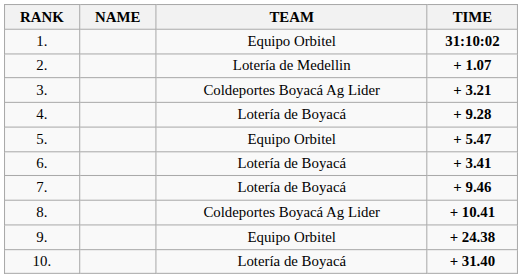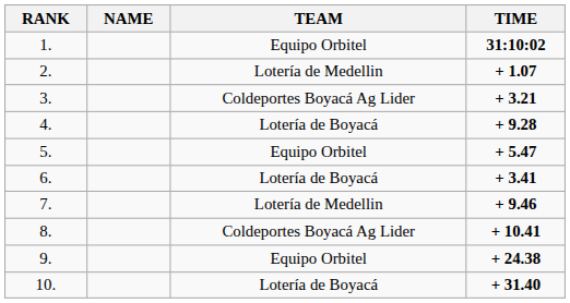7. | TEAM: Lotería de Boyacá -> Lotería de Medellin
